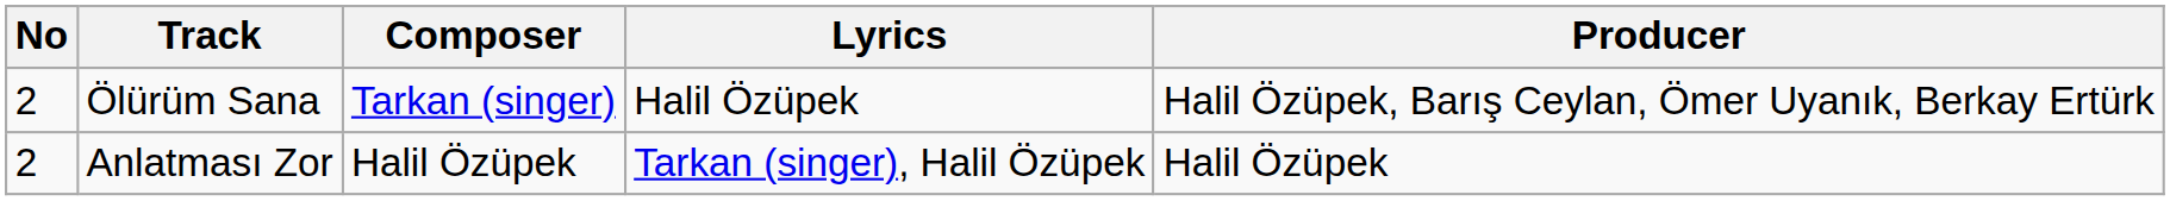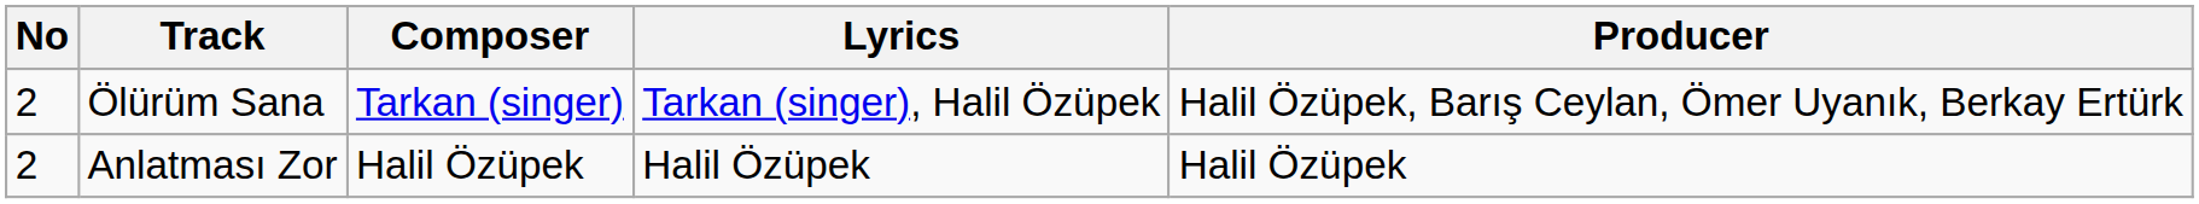Ölürüm Sana | Lyrics: Halil Özüpek -> Tarkan (singer), Halil Özüpek
Anlatması Zor | Lyrics: Tarkan (singer), Halil Özüpek -> Halil Özüpek
